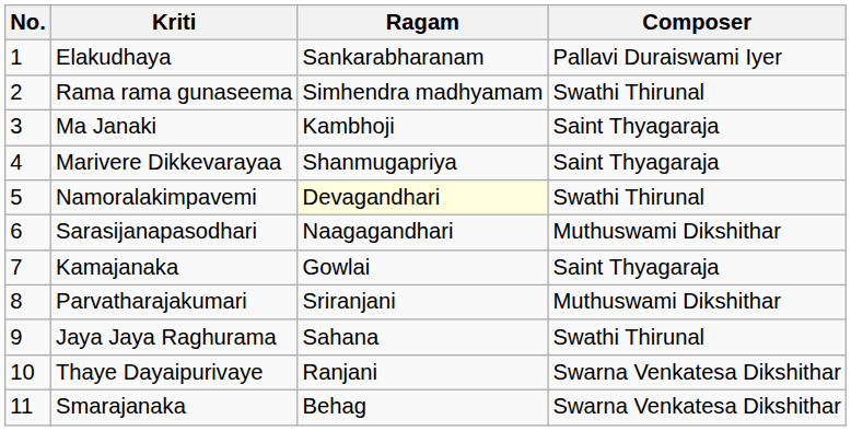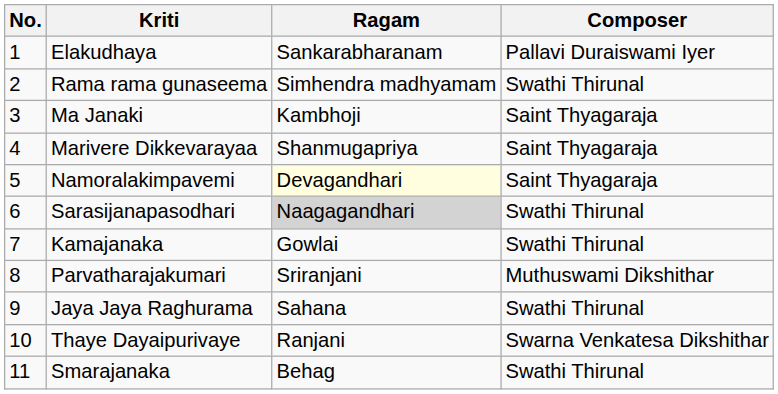Namoralakimpavemi | Composer: Swathi Thirunal -> Saint Thyagaraja
Sarasijanapasodhari | Ragam: no background -> lightgrey background
Sarasijanapasodhari | Composer: Muthuswami Dikshithar -> Swathi Thirunal
Kamajanaka | Composer: Saint Thyagaraja -> Swathi Thirunal
Smarajanaka | Composer: Swarna Venkatesa Dikshithar -> Swathi Thirunal
